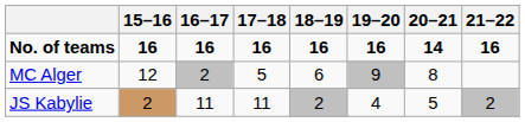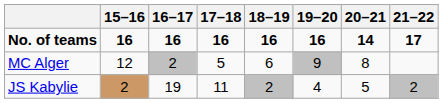No. of teams | 21–22: 16 -> 17
JS Kabylie | 16–17: 11 -> 19
